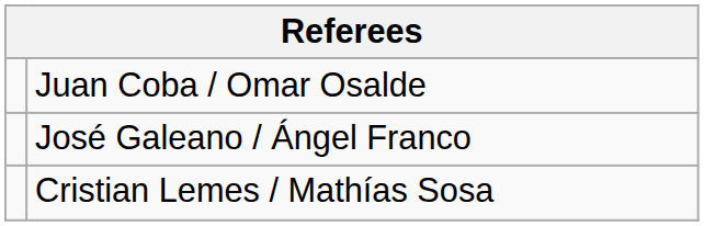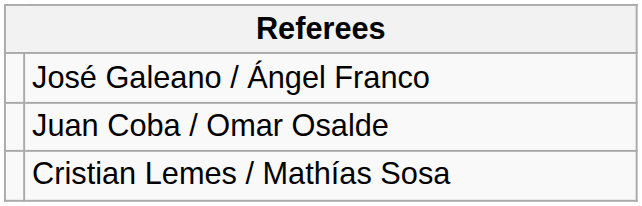rows swapped: Juan Coba / Omar Osalde <-> José Galeano / Ángel Franco
